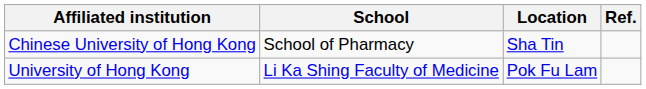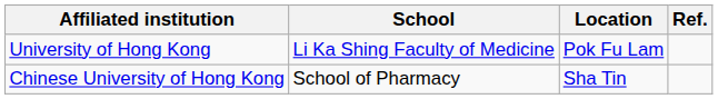rows swapped: Chinese University of Hong Kong <-> University of Hong Kong
